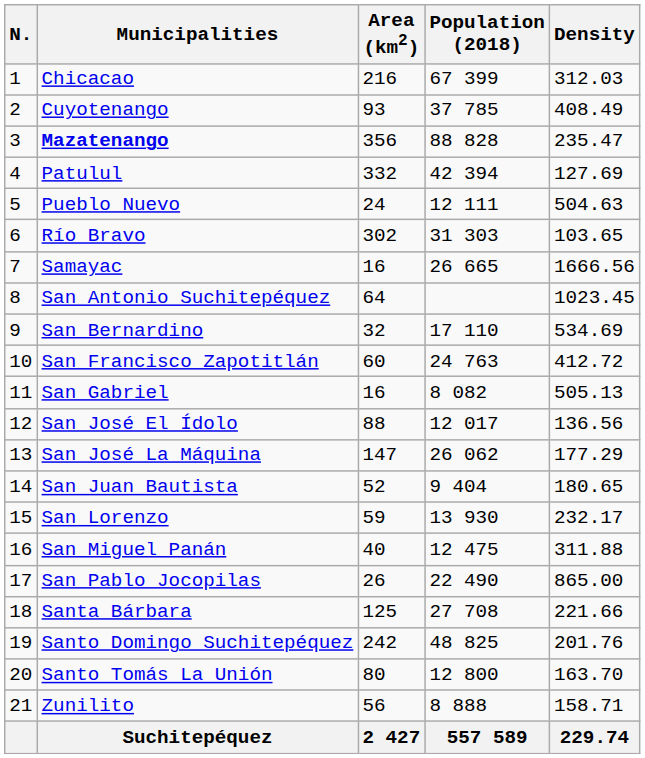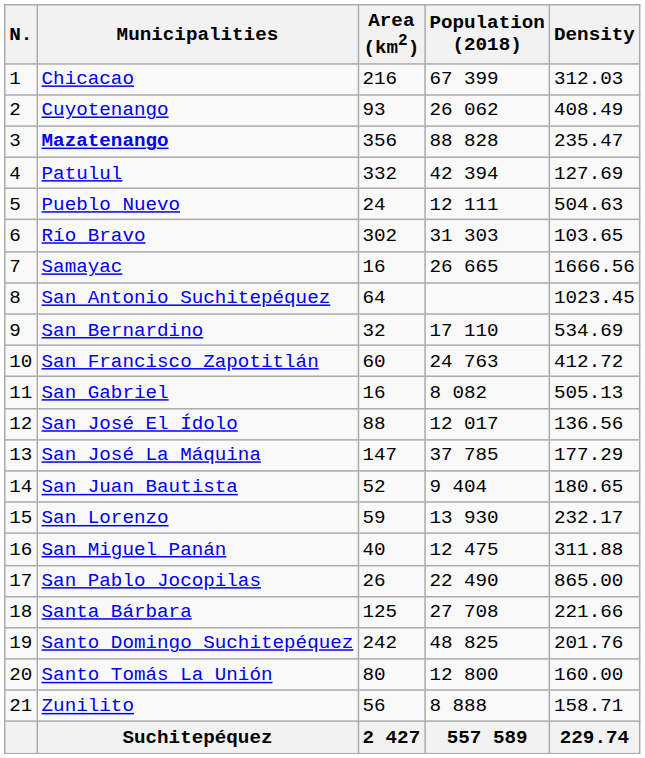Cuyotenango | Population (2018): 37 785 -> 26 062
San José La Máquina | Population (2018): 26 062 -> 37 785
Santo Tomás La Unión | Density: 163.70 -> 160.00
